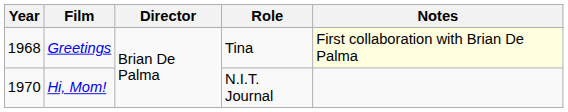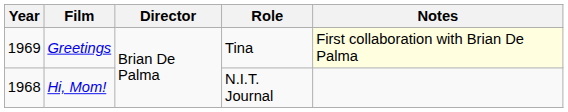Greetings | Year: 1968 -> 1969
Hi, Mom! | Year: 1970 -> 1968
